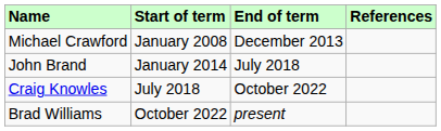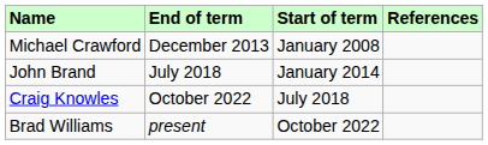columns swapped: Start of term <-> End of term
